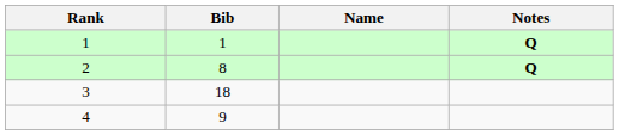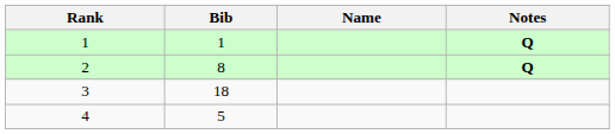4 | Bib: 9 -> 5
